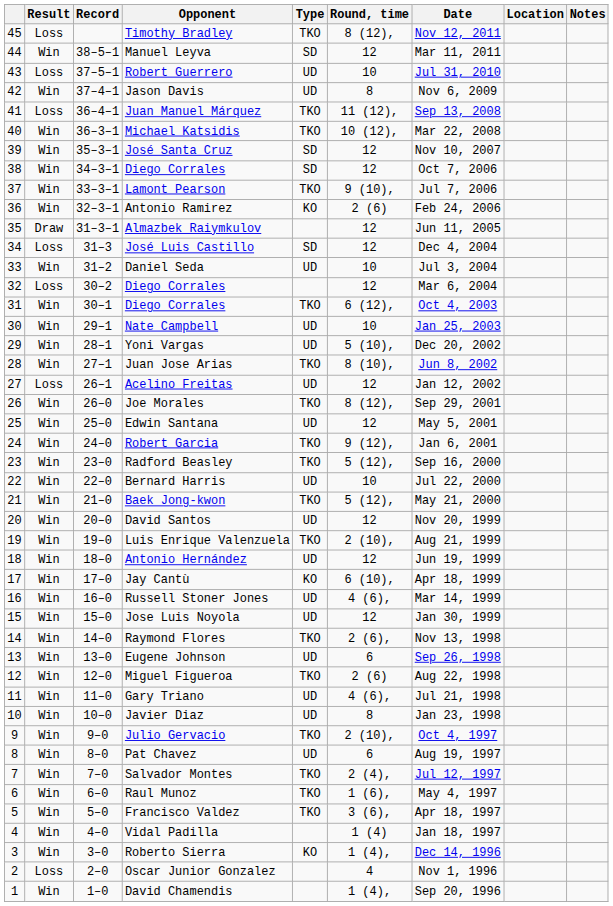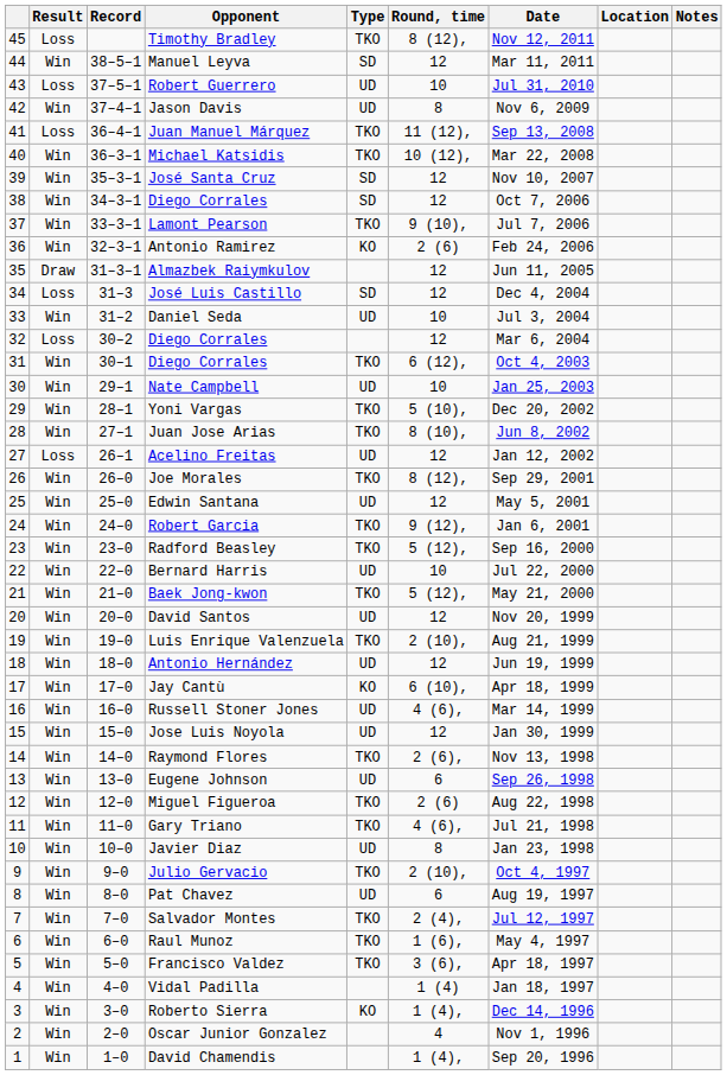Yoni Vargas | Type: UD -> TKO
Gary Triano | Type: UD -> TKO
Oscar Junior Gonzalez | Result: Loss -> Win
